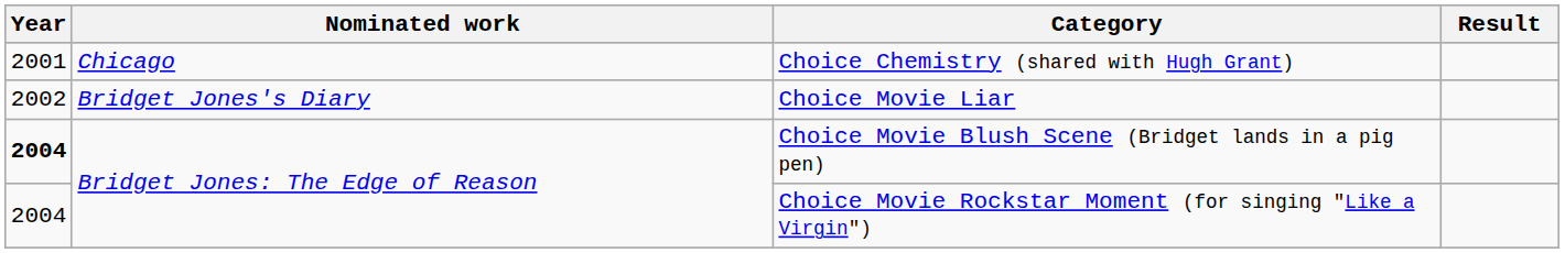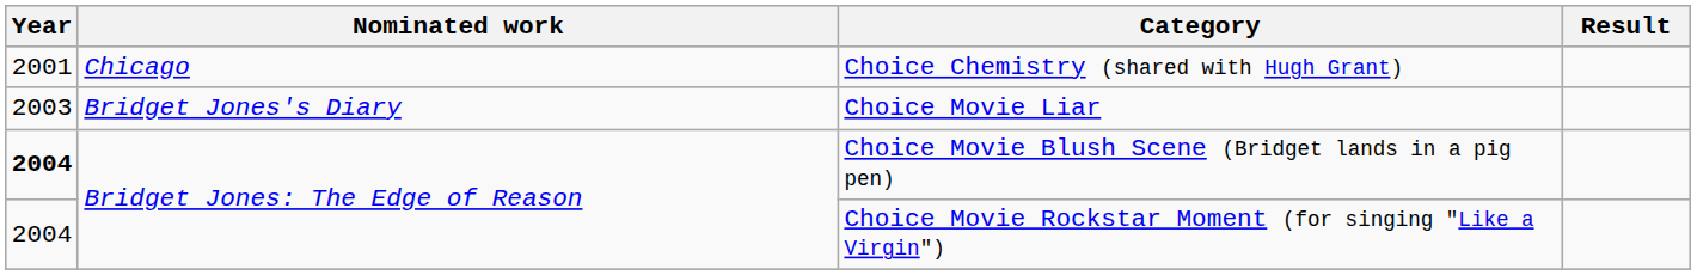Choice Movie Liar | Year: 2002 -> 2003
